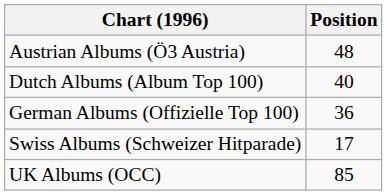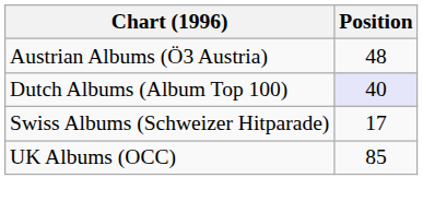Dutch Albums (Album Top 100) | Position: no background -> lavender background
- row: German Albums (Offizielle Top 100) | 36
